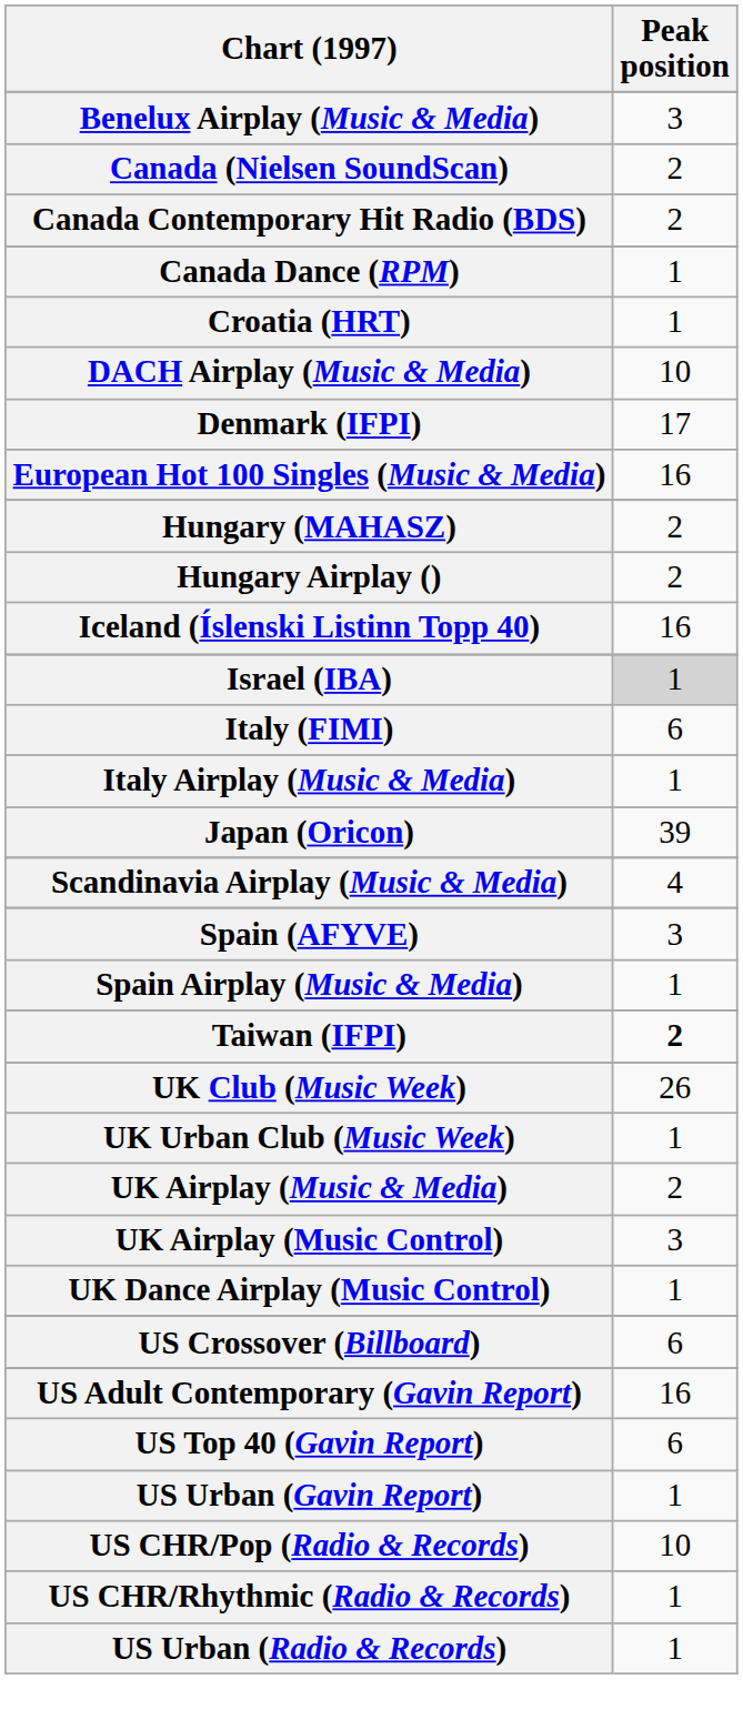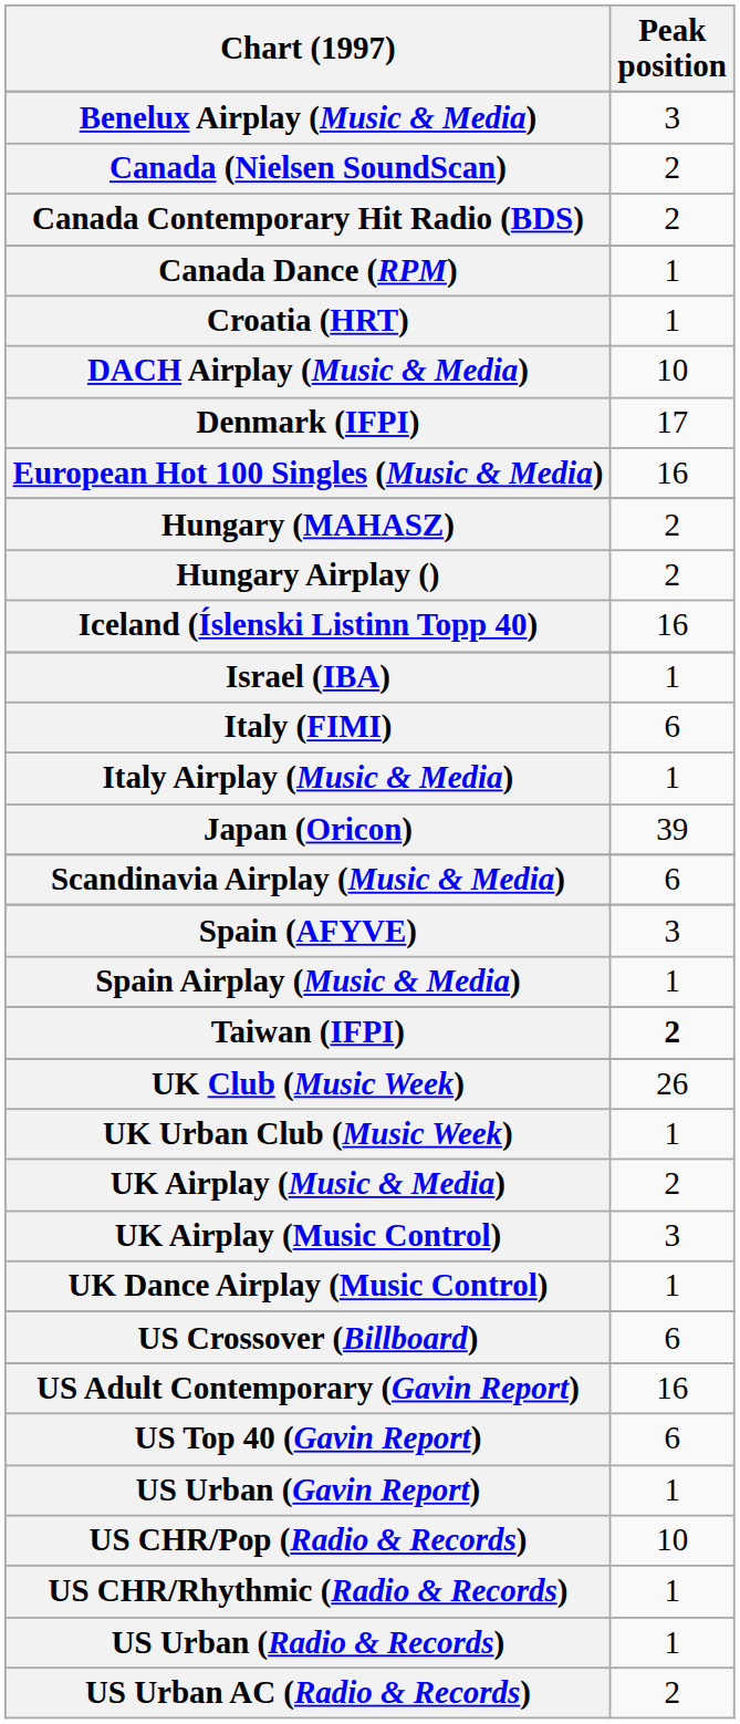Israel (IBA) | Peak position: lightgrey background -> no background
Scandinavia Airplay (Music & Media) | Peak position: 4 -> 6
+ row: US Urban AC (Radio & Records) | 2
